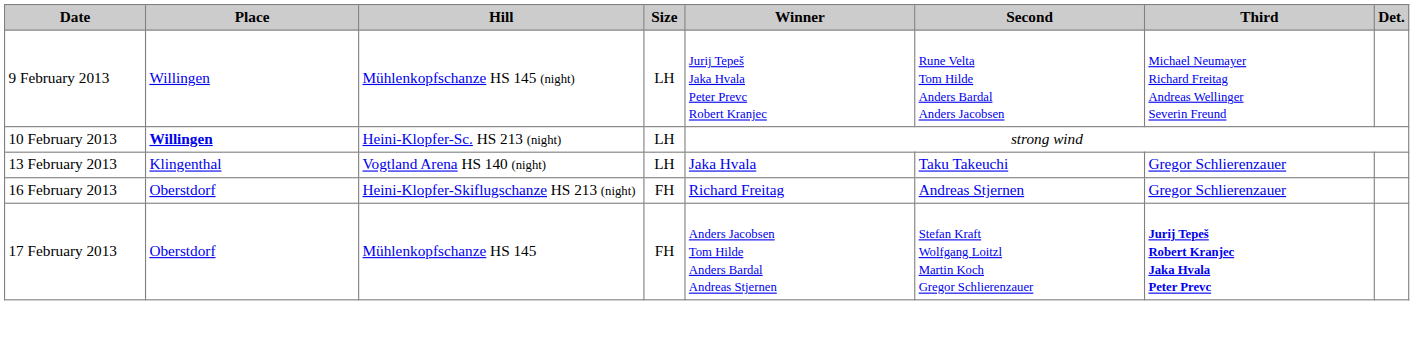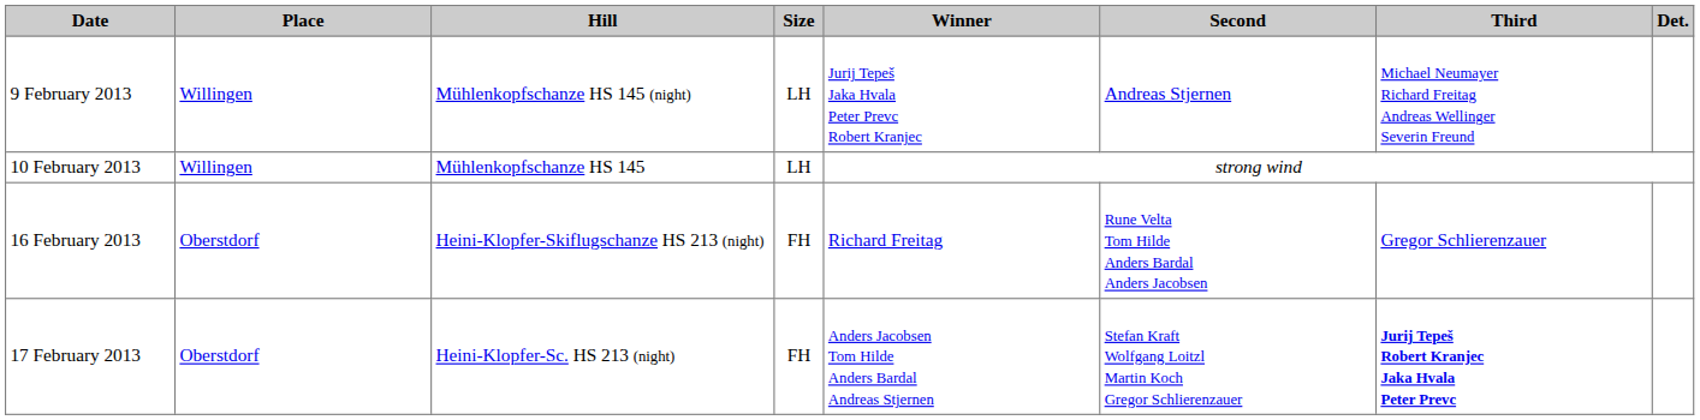9 February 2013 | Second: Rune Velta Tom Hilde Anders Bardal Anders Jacobsen -> Andreas Stjernen
10 February 2013 | Place: bold -> normal
10 February 2013 | Hill: Heini-Klopfer-Sc. HS 213 (night) -> Mühlenkopfschanze HS 145
- row: 13 February 2013 | Klingenthal | Vogtland Arena HS 140 (night) | LH | Jaka Hvala | Taku Takeuchi | Gregor Schlierenzauer
16 February 2013 | Second: Andreas Stjernen -> Rune Velta Tom Hilde Anders Bardal Anders Jacobsen
17 February 2013 | Hill: Mühlenkopfschanze HS 145 -> Heini-Klopfer-Sc. HS 213 (night)
